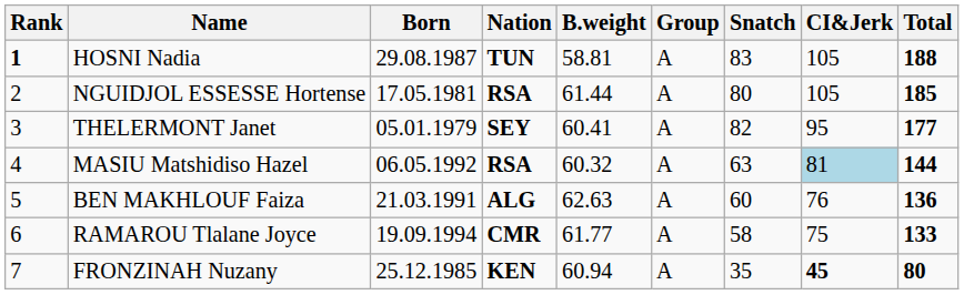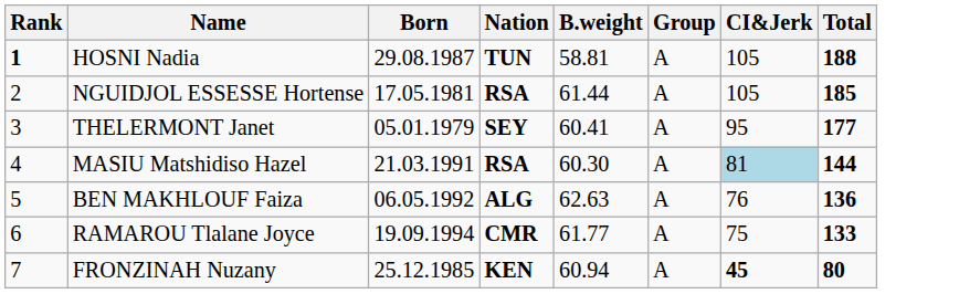- column: Snatch | 83 | 80 | 82 | 63 | 60 | 58 | 35
MASIU Matshidiso Hazel | Born: 06.05.1992 -> 21.03.1991
MASIU Matshidiso Hazel | B.weight: 60.32 -> 60.30
BEN MAKHLOUF Faiza | Born: 21.03.1991 -> 06.05.1992
